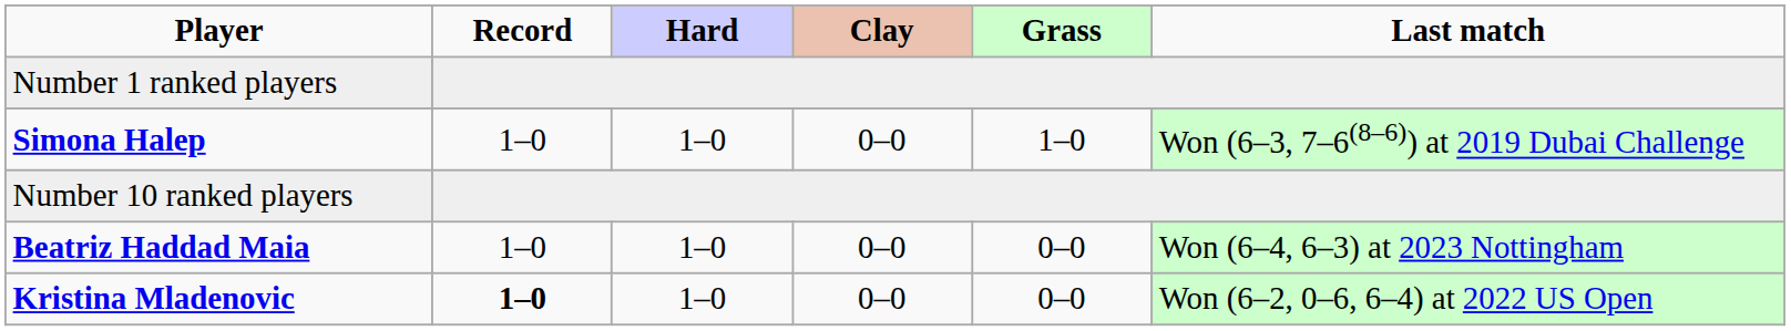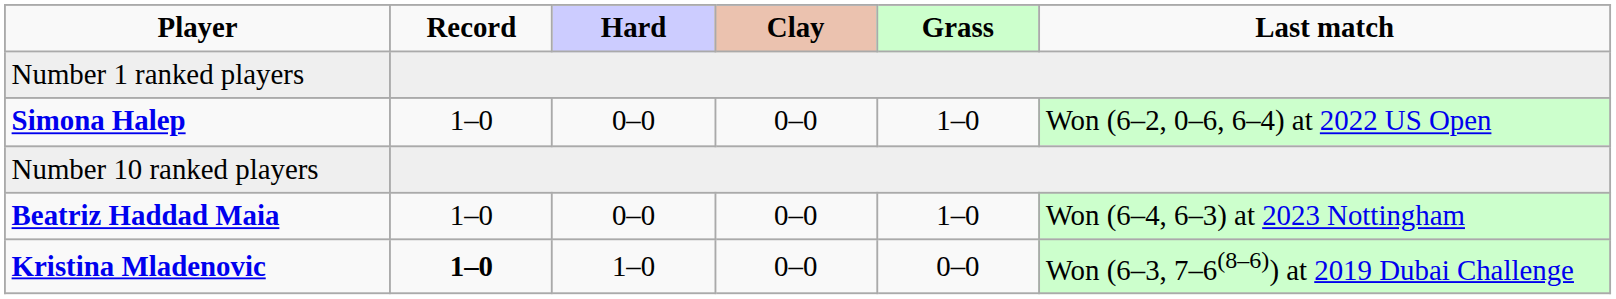Simona Halep | Hard: 1–0 -> 0–0
Simona Halep | Last match: Won (6–3, 7–6(8–6)) at 2019 Dubai Challenge -> Won (6–2, 0–6, 6–4) at 2022 US Open
Beatriz Haddad Maia | Hard: 1–0 -> 0–0
Beatriz Haddad Maia | Grass: 0–0 -> 1–0
Kristina Mladenovic | Last match: Won (6–2, 0–6, 6–4) at 2022 US Open -> Won (6–3, 7–6(8–6)) at 2019 Dubai Challenge
